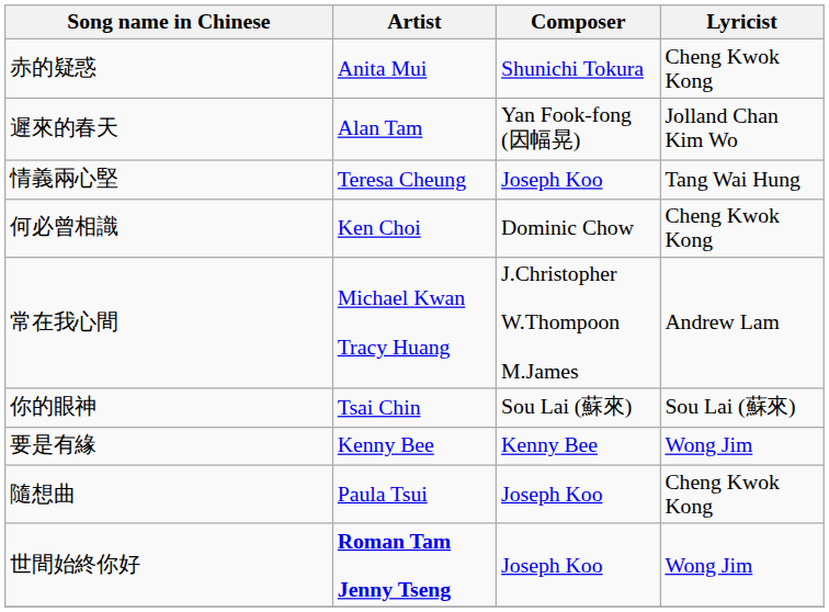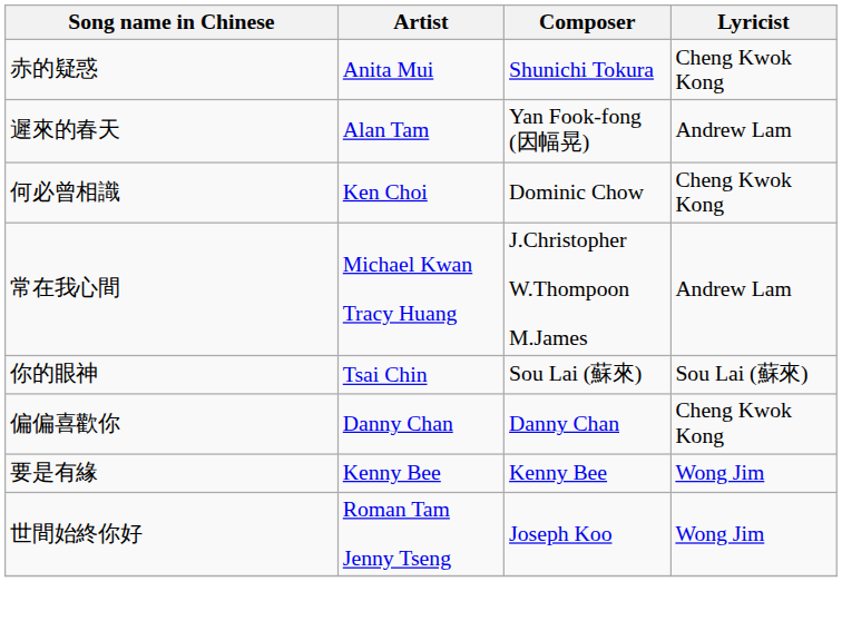遲來的春天 | Lyricist: Jolland Chan Kim Wo -> Andrew Lam
- row: 情義兩心堅 | Teresa Cheung | Joseph Koo | Tang Wai Hung
+ row: 偏偏喜歡你 | Danny Chan | Danny Chan | Cheng Kwok Kong
- row: 隨想曲 | Paula Tsui | Joseph Koo | Cheng Kwok Kong
世間始終你好 | Artist: bold -> normal
